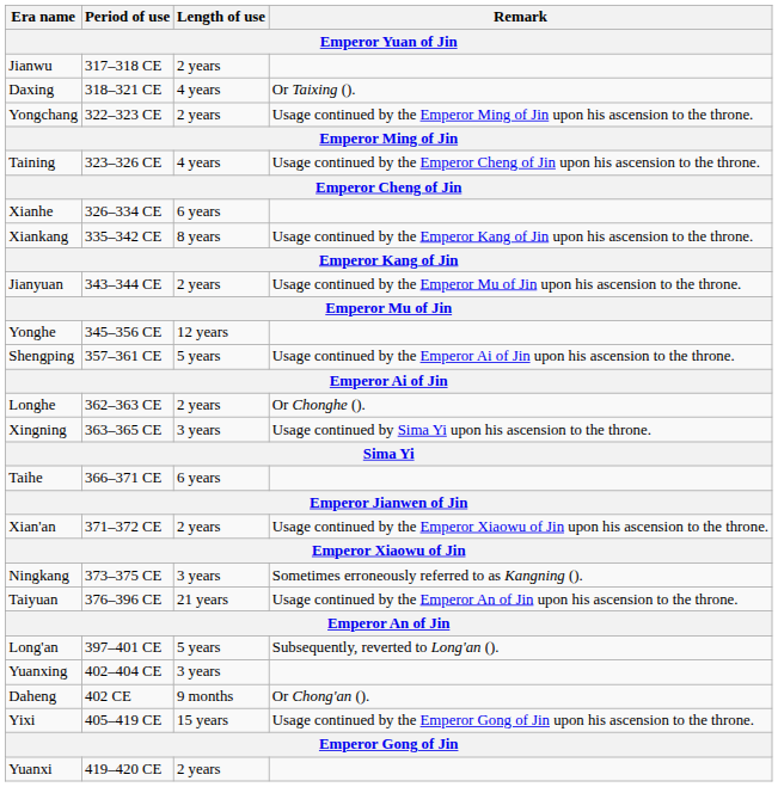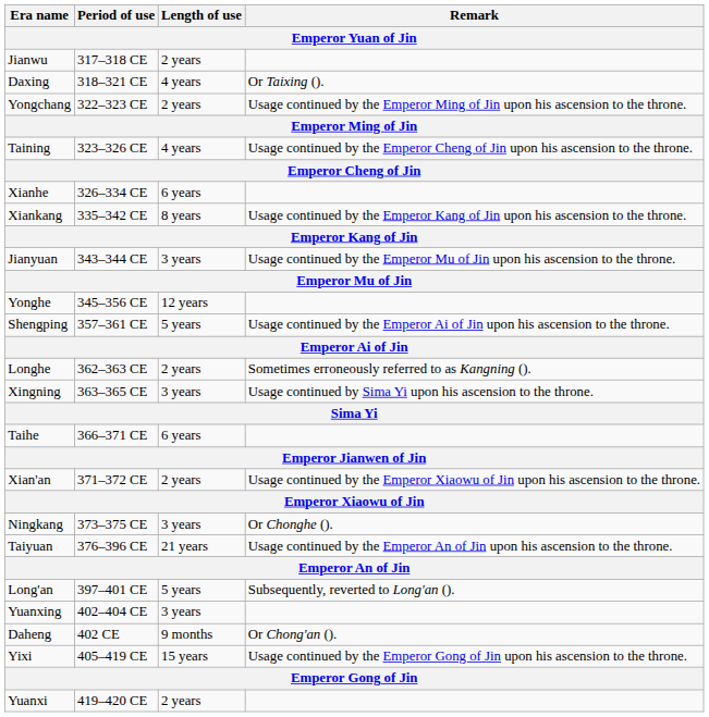Jianyuan | Length of use: 2 years -> 3 years
Longhe | Remark: Or Chonghe (). -> Sometimes erroneously referred to as Kangning ().
Ningkang | Remark: Sometimes erroneously referred to as Kangning (). -> Or Chonghe ().
